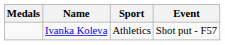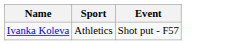- column: Medals
